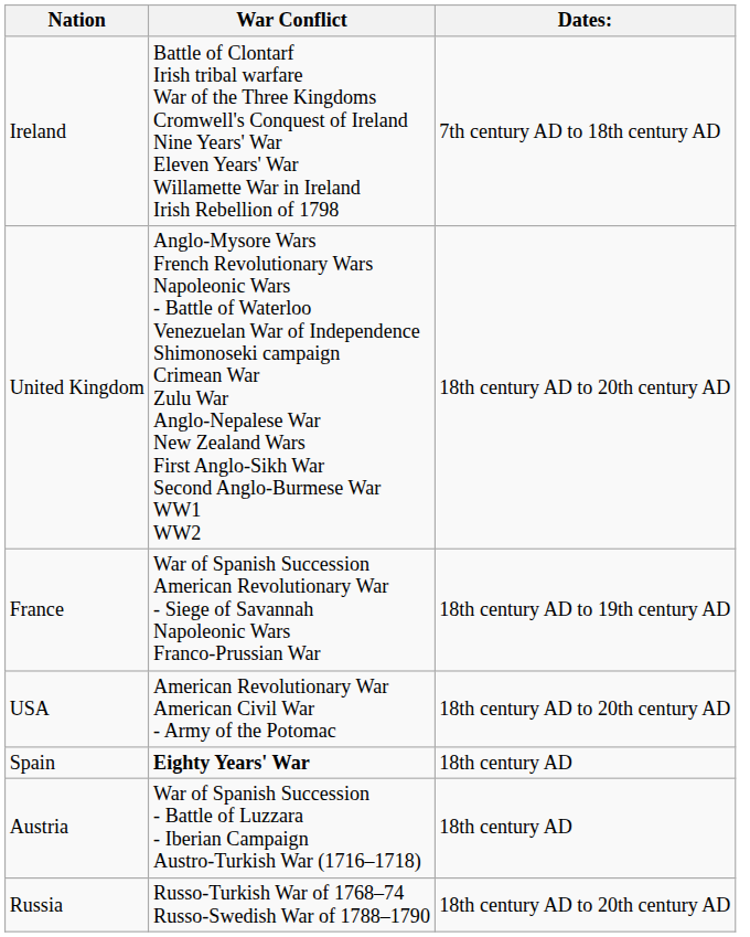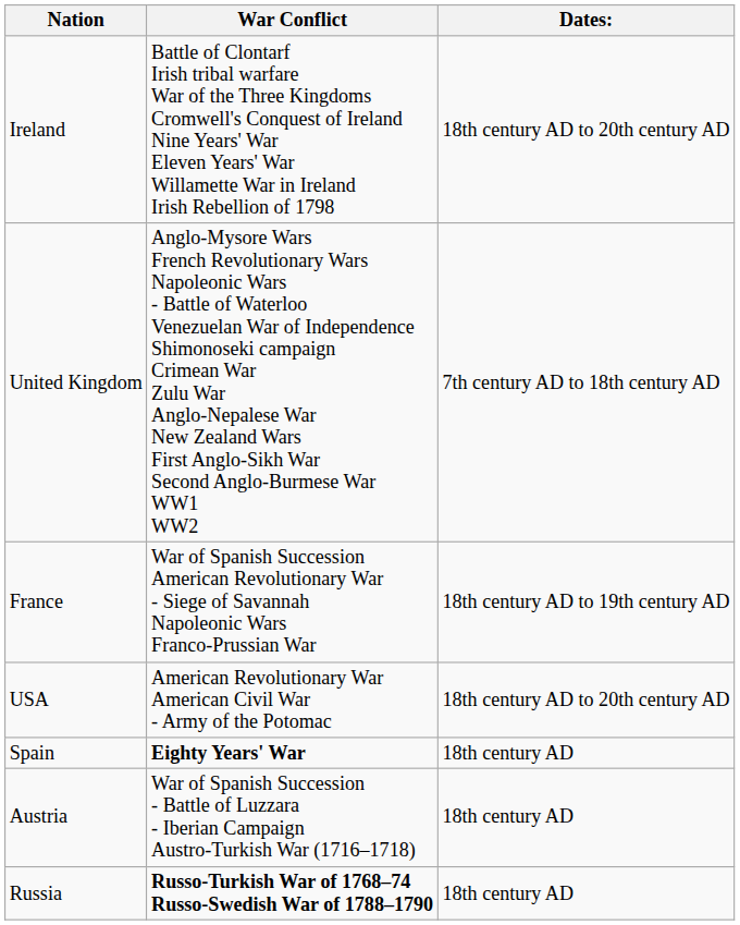Ireland | Dates:: 7th century AD to 18th century AD -> 18th century AD to 20th century AD
United Kingdom | Dates:: 18th century AD to 20th century AD -> 7th century AD to 18th century AD
Russia | War Conflict: normal -> bold
Russia | Dates:: 18th century AD to 20th century AD -> 18th century AD
